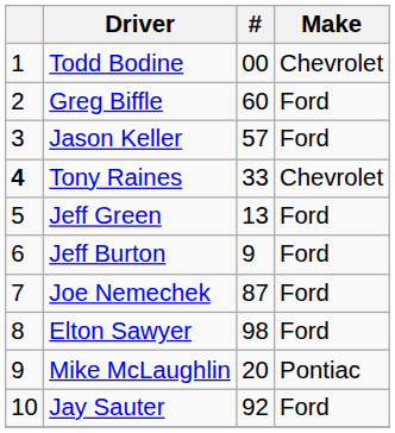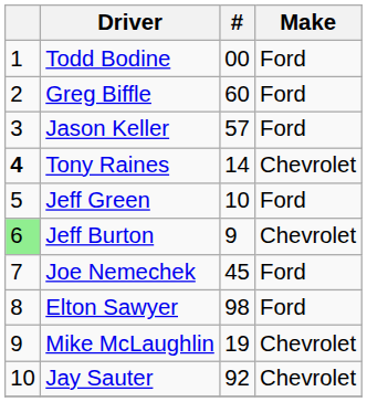Todd Bodine | Make: Chevrolet -> Ford
Tony Raines | #: 33 -> 14
Jeff Green | #: 13 -> 10
Jeff Burton | column 1: no background -> lightgreen background
Jeff Burton | Make: Ford -> Chevrolet
Joe Nemechek | #: 87 -> 45
Mike McLaughlin | #: 20 -> 19
Mike McLaughlin | Make: Pontiac -> Chevrolet
Jay Sauter | Make: Ford -> Chevrolet
